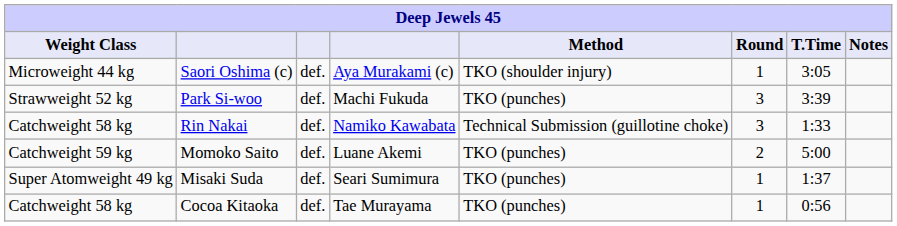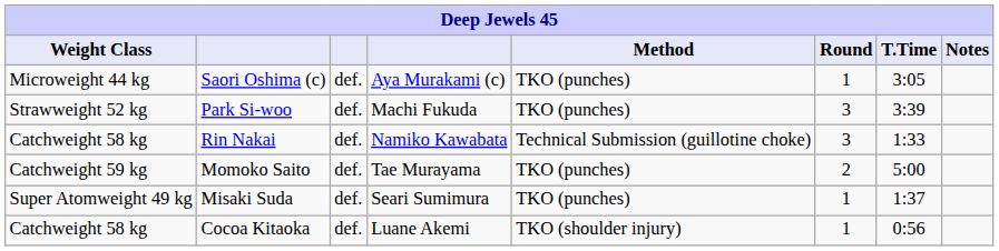Saori Oshima (c) | Method: TKO (shoulder injury) -> TKO (punches)
Momoko Saito | column 4: Luane Akemi -> Tae Murayama
Cocoa Kitaoka | column 4: Tae Murayama -> Luane Akemi
Cocoa Kitaoka | Method: TKO (punches) -> TKO (shoulder injury)
